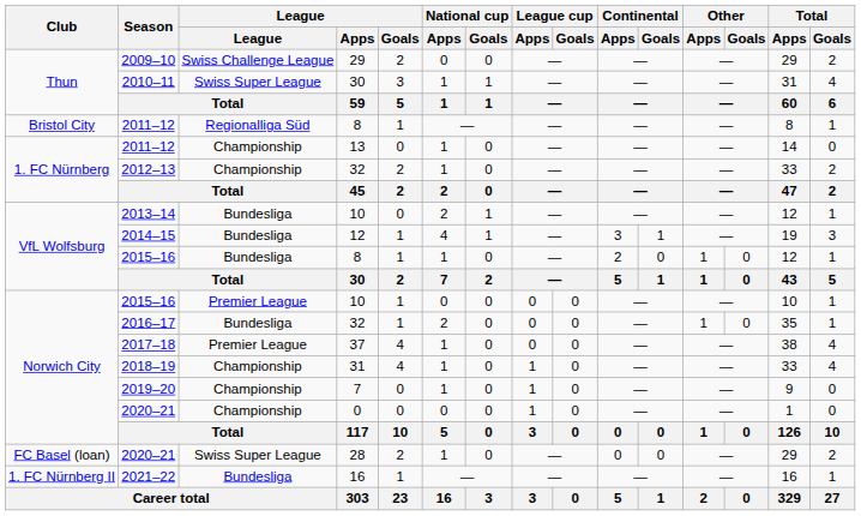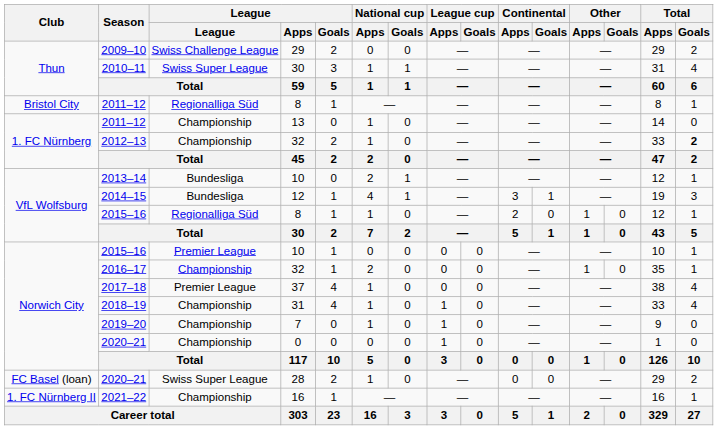2012–13 | Total / Goals: normal -> bold
2015–16 / 8 | League: Bundesliga -> Regionalliga Süd
2016–17 | League: Bundesliga -> Championship
2021–22 | League: Bundesliga -> Championship
